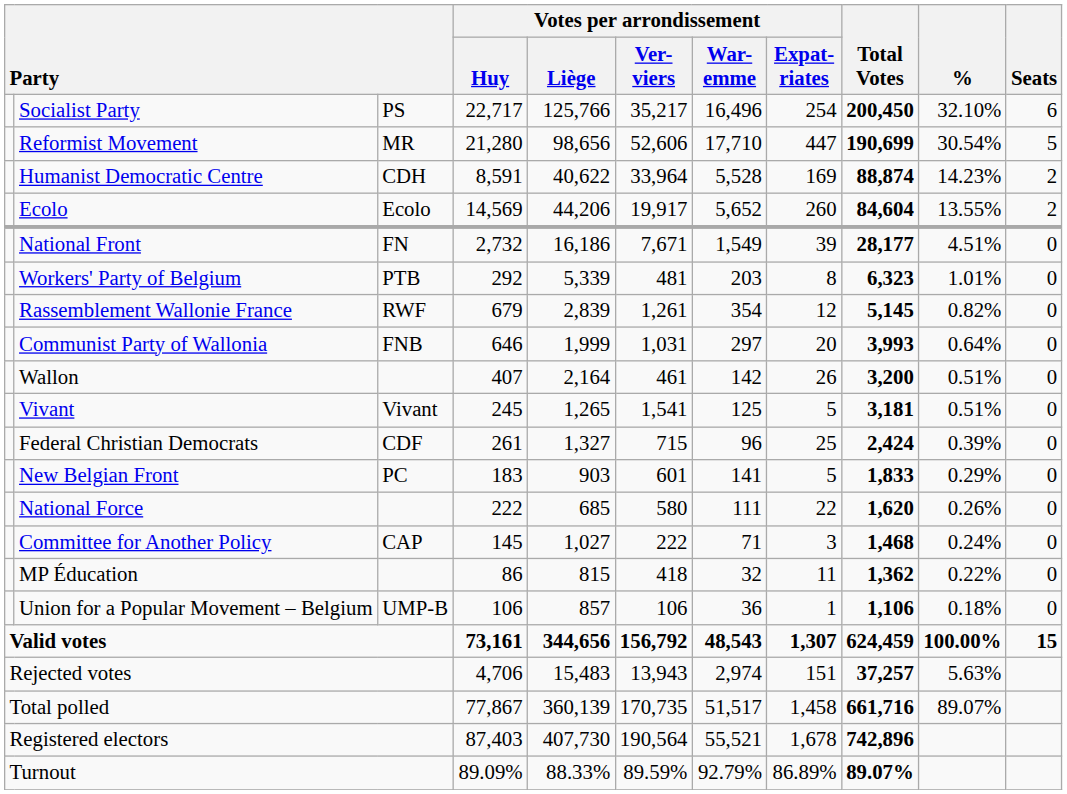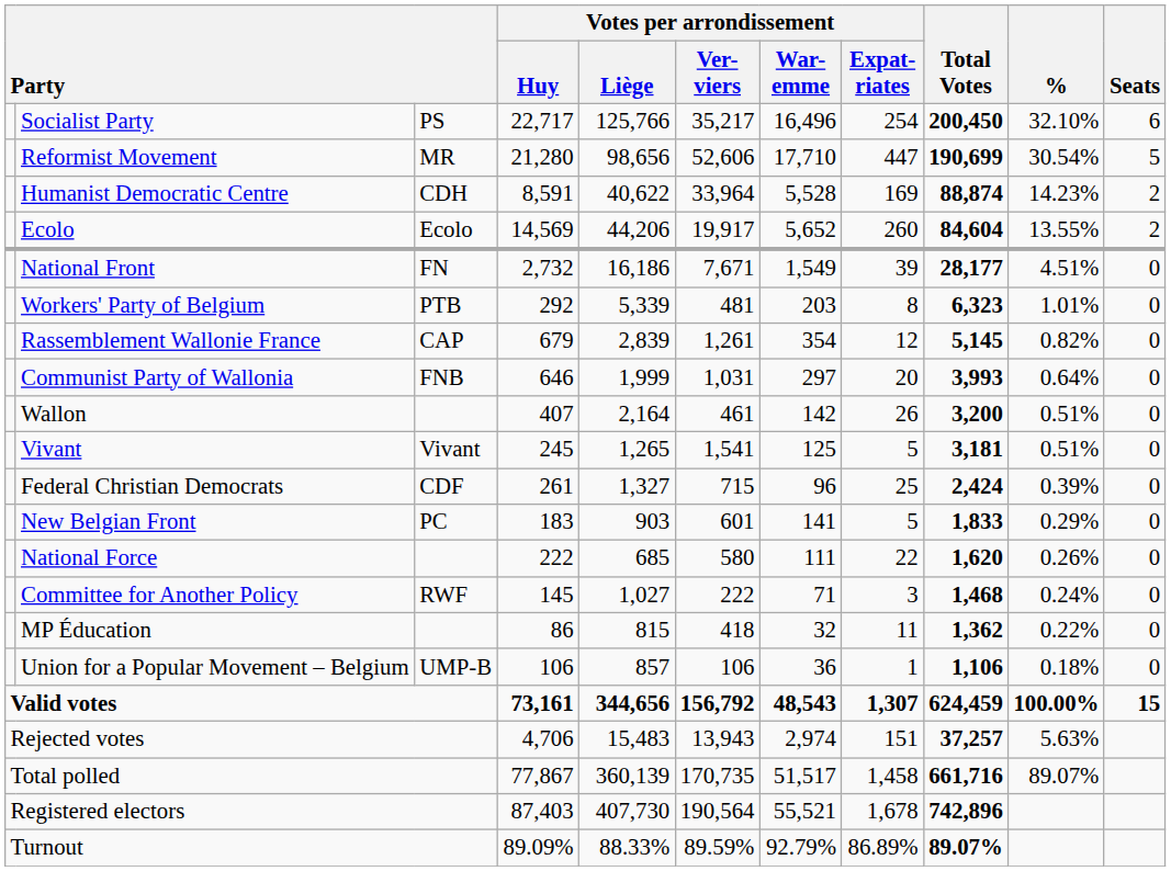Rassemblement Wallonie France | column 3: RWF -> CAP
Committee for Another Policy | column 3: CAP -> RWF
